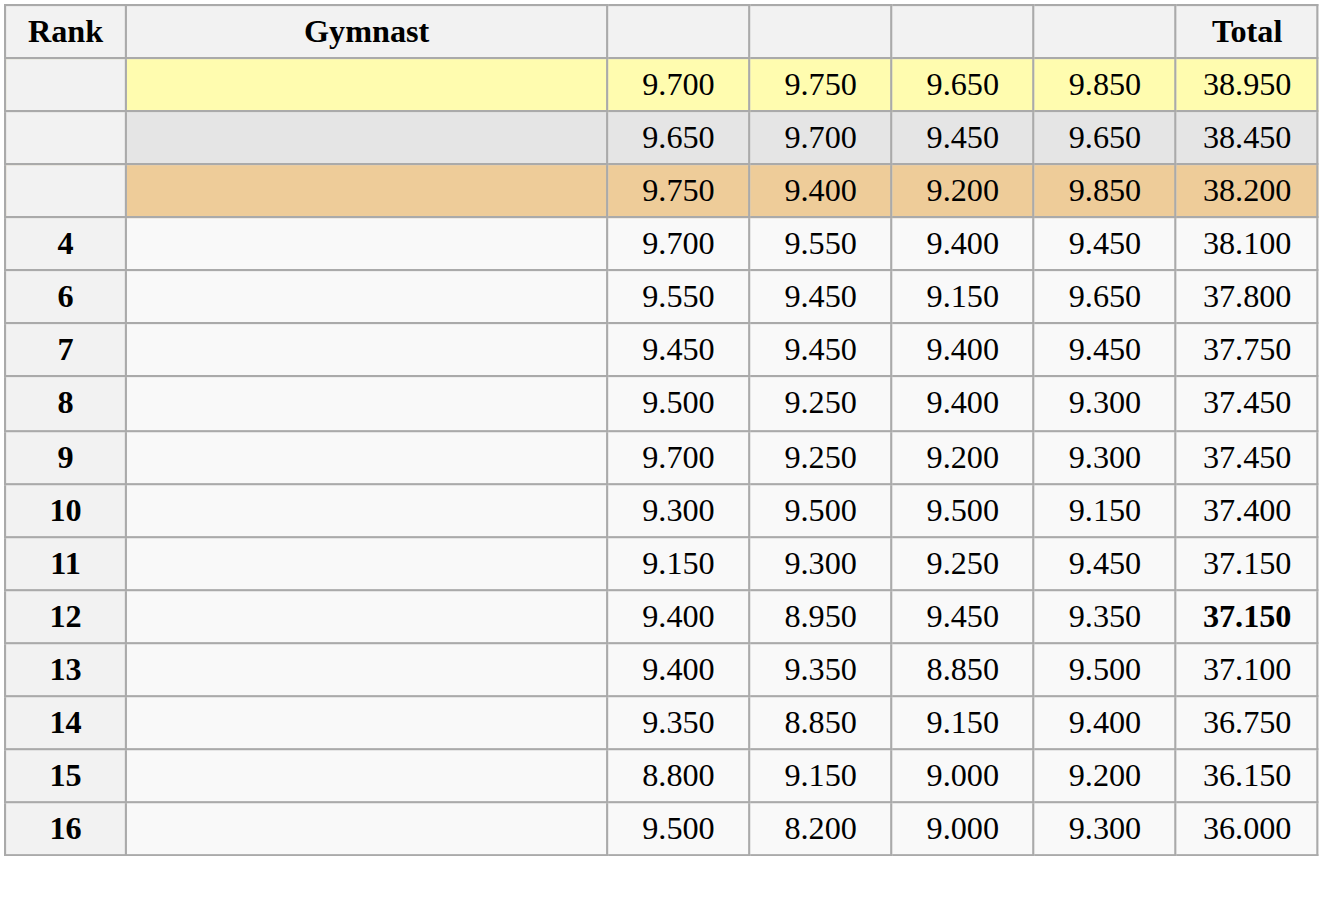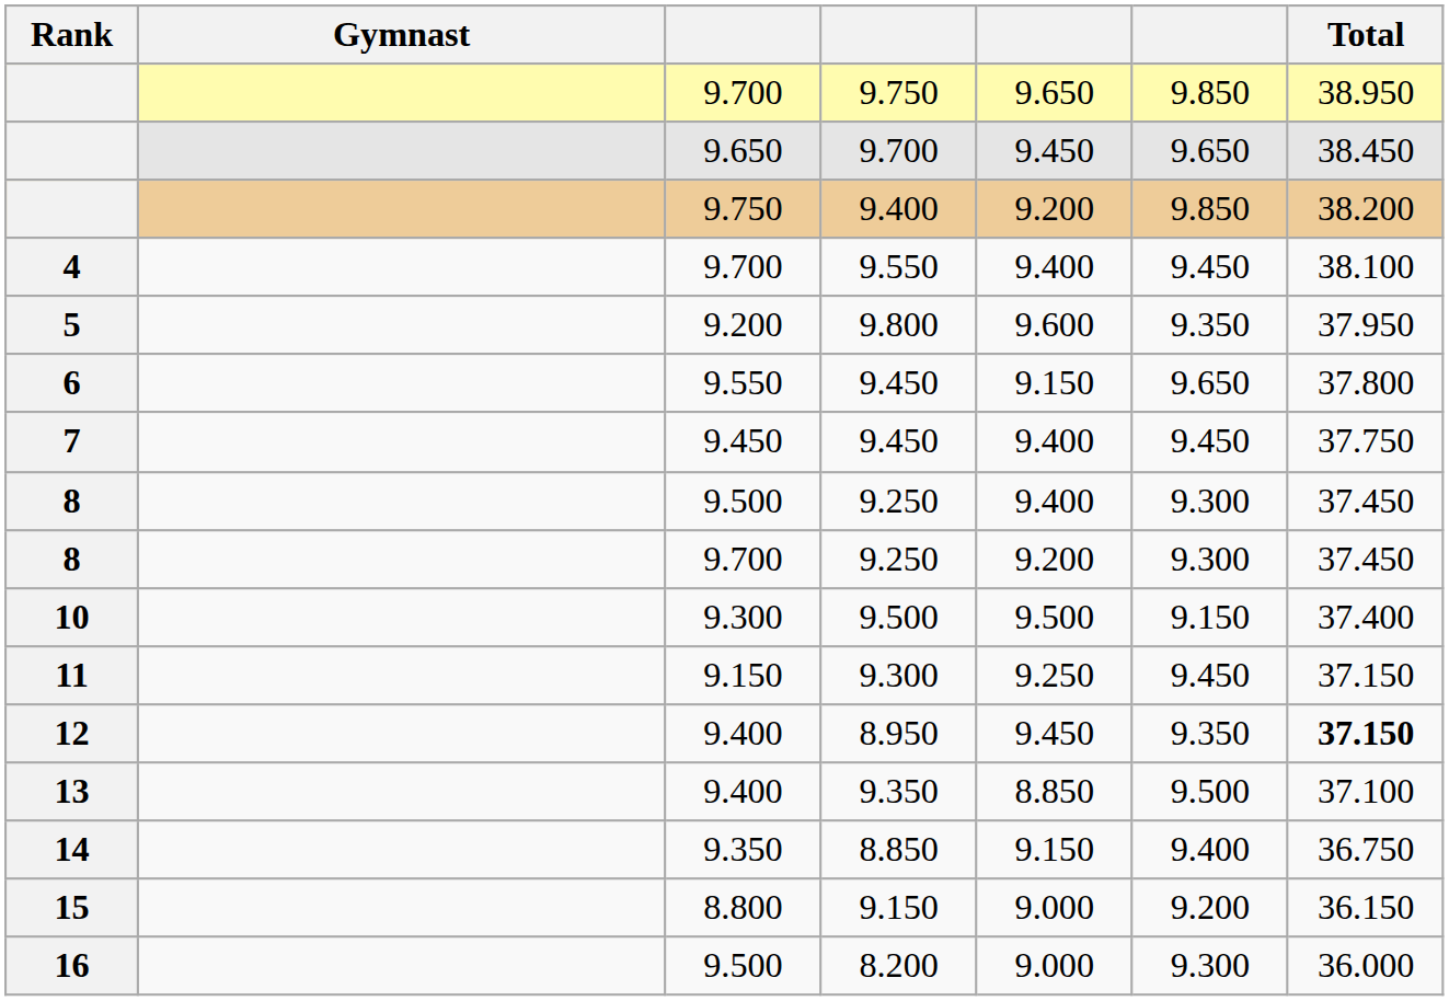+ row: 5 | 9.200 | 9.800 | 9.600 | 9.350 | 37.950
9.700 / 9.250 | Rank: 9 -> 8
